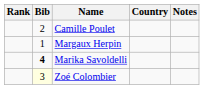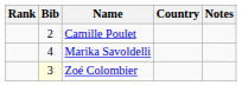- row: 1 | Margaux Herpin
Marika Savoldelli | Bib: bold -> normal
